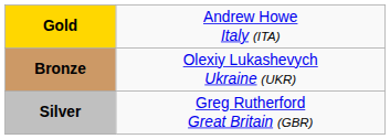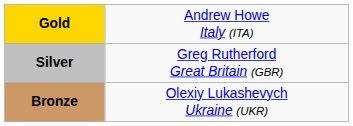rows swapped: Silver <-> Bronze
